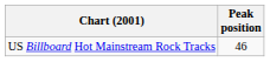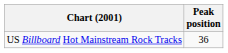US Billboard Hot Mainstream Rock Tracks | Peak position: 46 -> 36
